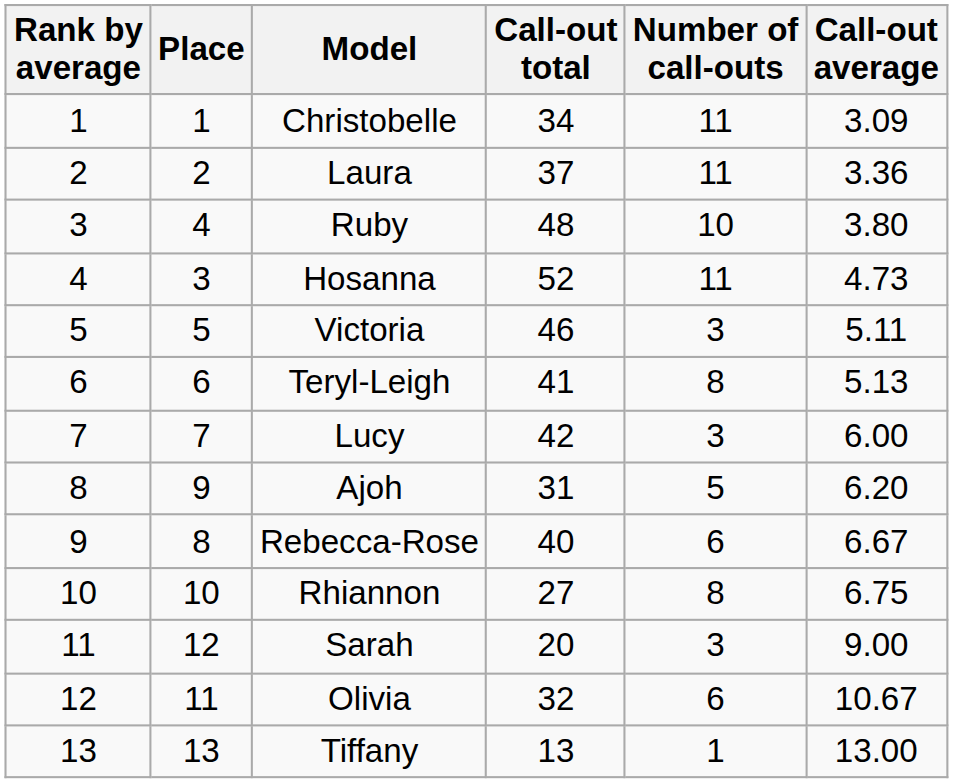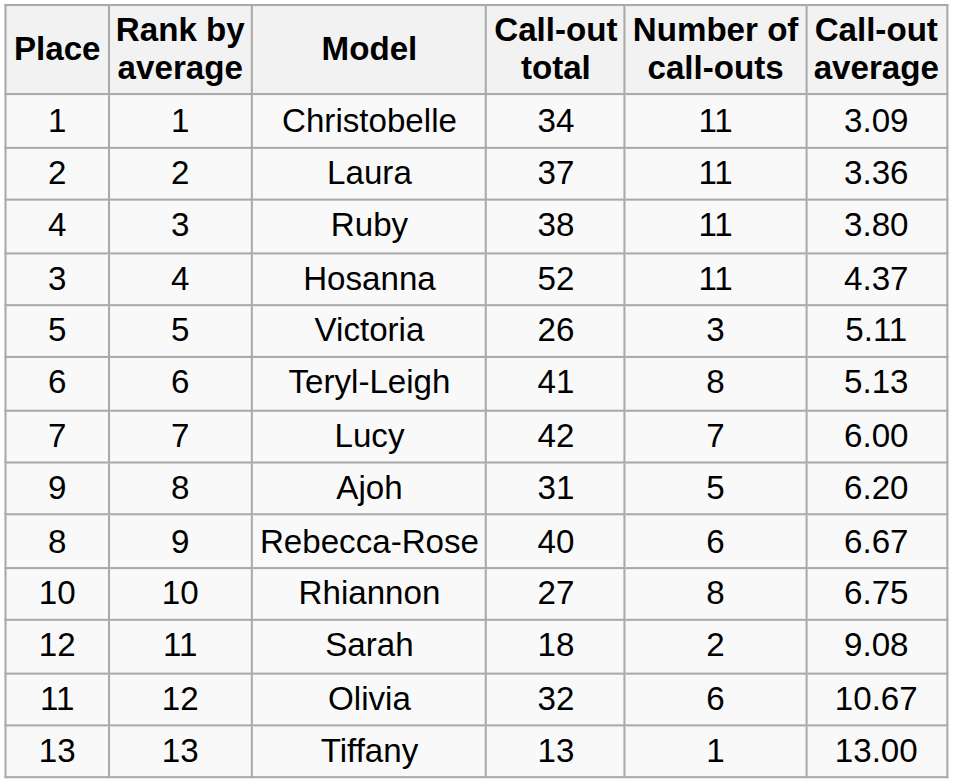columns swapped: Rank by average <-> Place
Ruby | Call-out total: 48 -> 38
Ruby | Number of call-outs: 10 -> 11
Hosanna | Call-out average: 4.73 -> 4.37
Victoria | Call-out total: 46 -> 26
Lucy | Number of call-outs: 3 -> 7
Sarah | Call-out total: 20 -> 18
Sarah | Number of call-outs: 3 -> 2
Sarah | Call-out average: 9.00 -> 9.08
